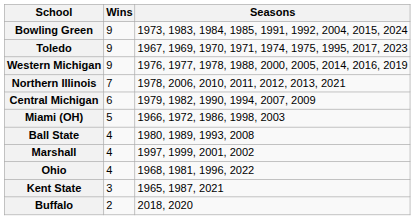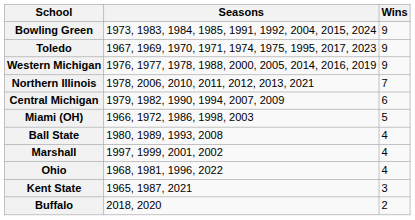columns swapped: Wins <-> Seasons
